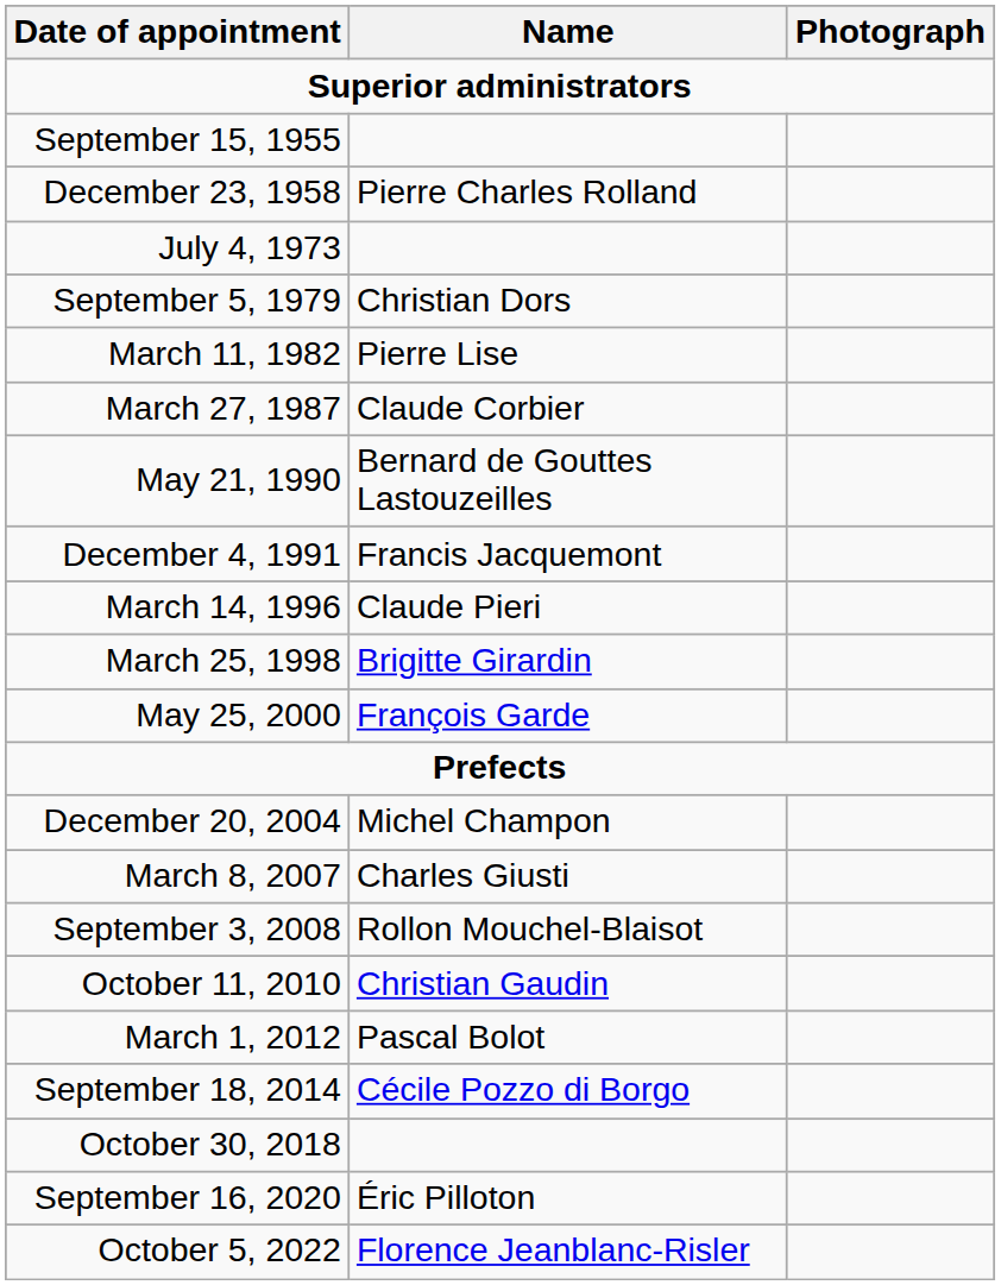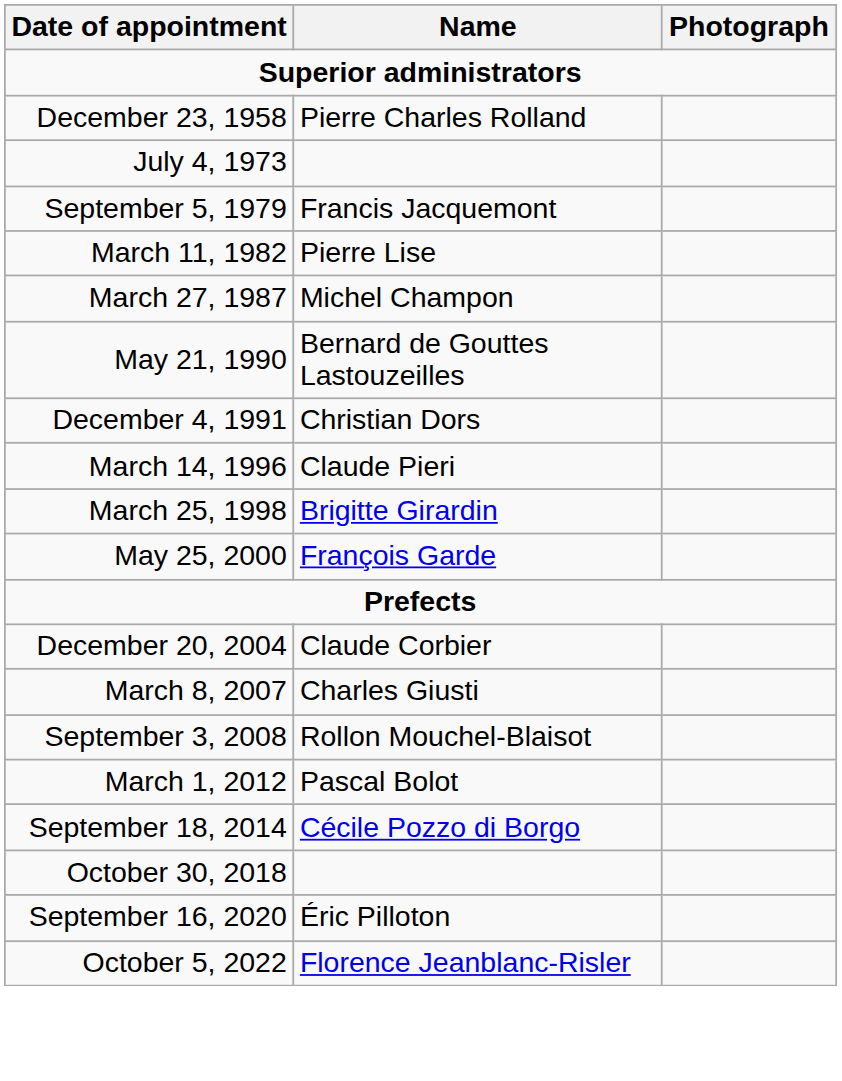- row: September 15, 1955
September 5, 1979 | Name: Christian Dors -> Francis Jacquemont
March 27, 1987 | Name: Claude Corbier -> Michel Champon
December 4, 1991 | Name: Francis Jacquemont -> Christian Dors
December 20, 2004 | Name: Michel Champon -> Claude Corbier
- row: October 11, 2010 | Christian Gaudin
